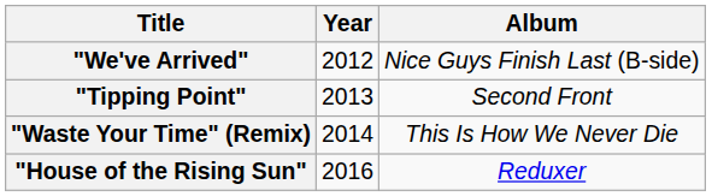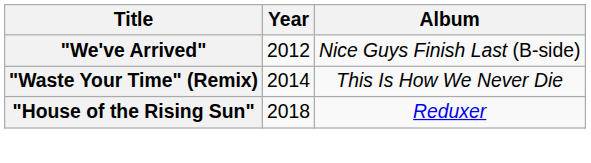- row: "Tipping Point" | 2013 | Second Front
"House of the Rising Sun" | Year: 2016 -> 2018
